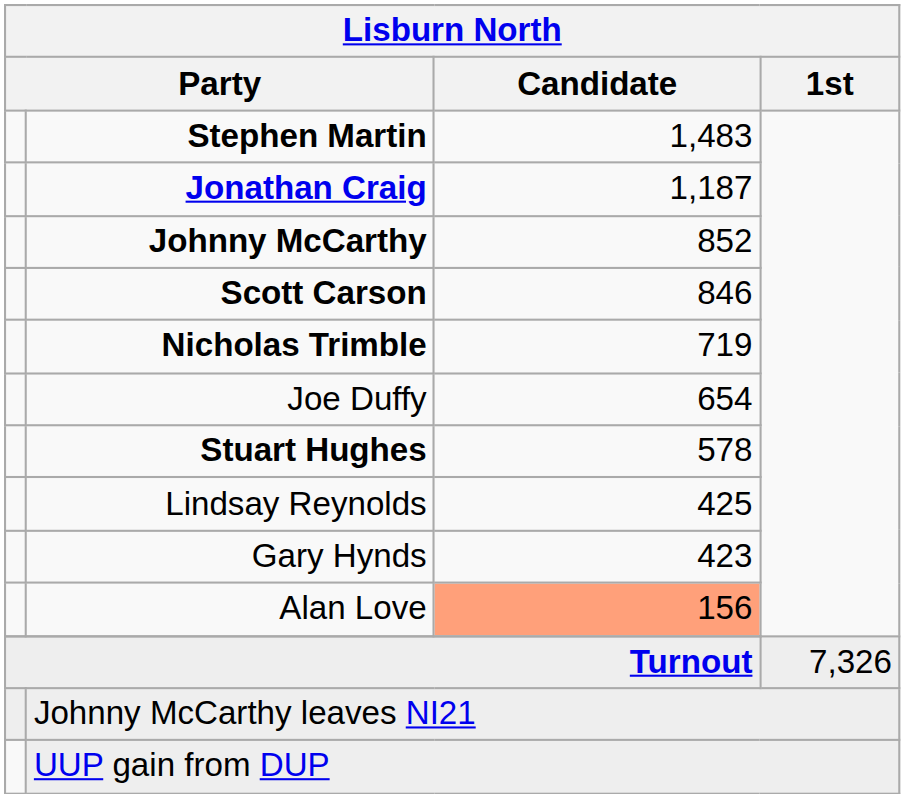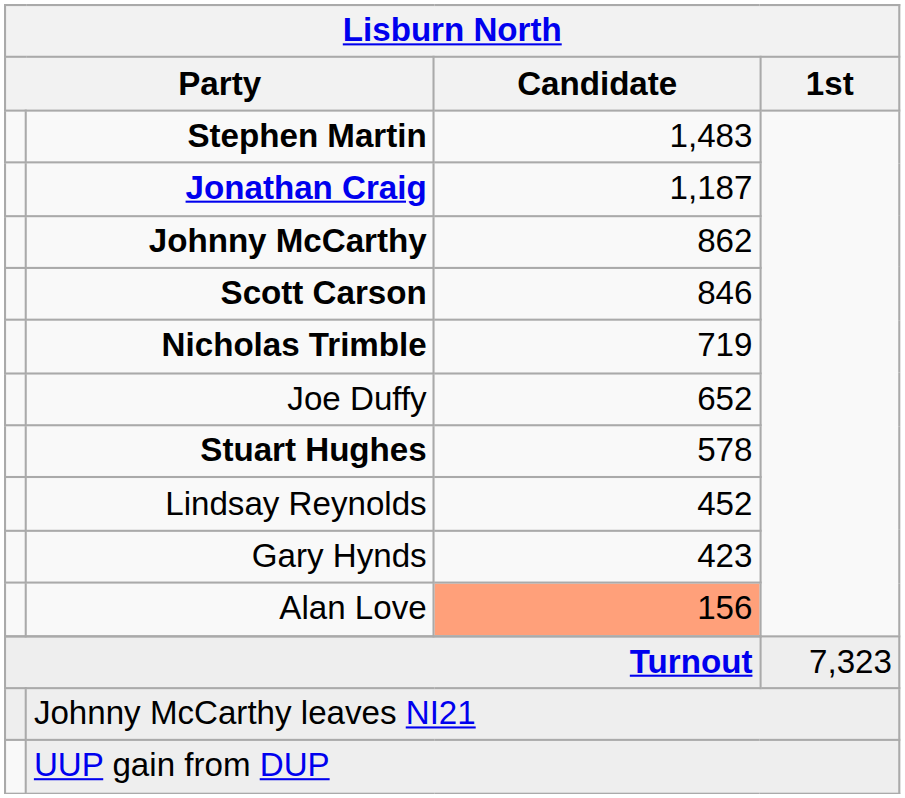Johnny McCarthy | Lisburn North / Candidate: 852 -> 862
Joe Duffy | Lisburn North / Candidate: 654 -> 652
Lindsay Reynolds | Lisburn North / Candidate: 425 -> 452
Turnout | Lisburn North / 1st: 7,326 -> 7,323
